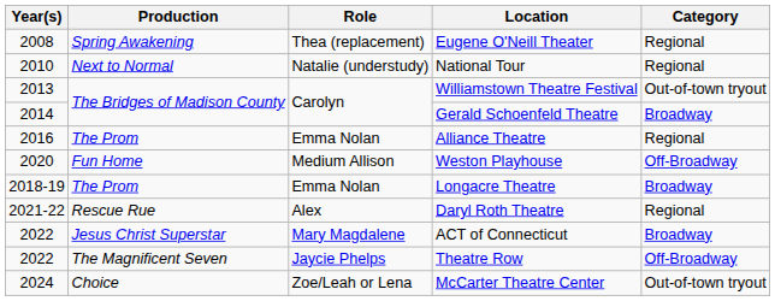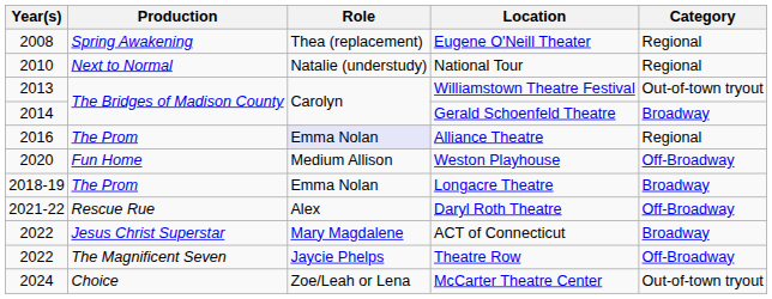Alliance Theatre | Role: no background -> lavender background
Daryl Roth Theatre | Category: Regional -> Off-Broadway
